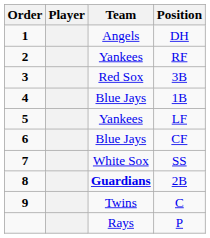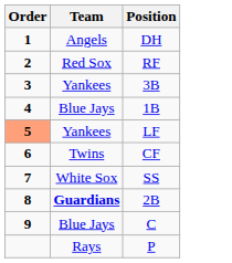- column: Player
RF | Team: Yankees -> Red Sox
3B | Team: Red Sox -> Yankees
LF | Order: no background -> lightsalmon background
CF | Team: Blue Jays -> Twins
C | Team: Twins -> Blue Jays
